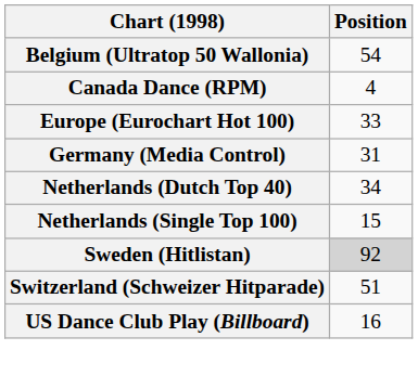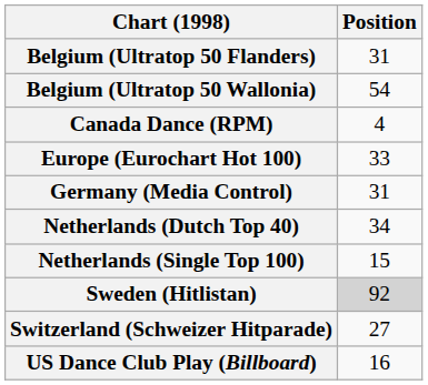+ row: Belgium (Ultratop 50 Flanders) | 31
Switzerland (Schweizer Hitparade) | Position: 51 -> 27
